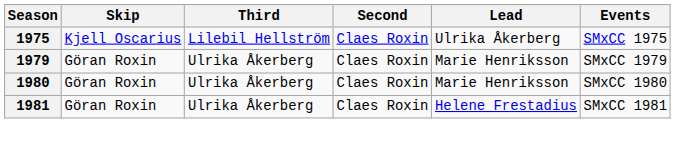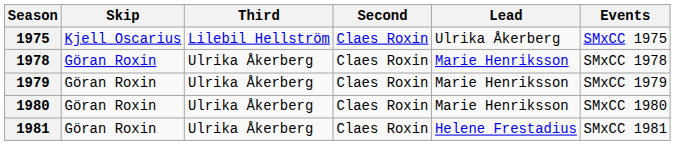+ row: 1978 | Göran Roxin | Ulrika Åkerberg | Claes Roxin | Marie Henriksson | SMxCC 1978
